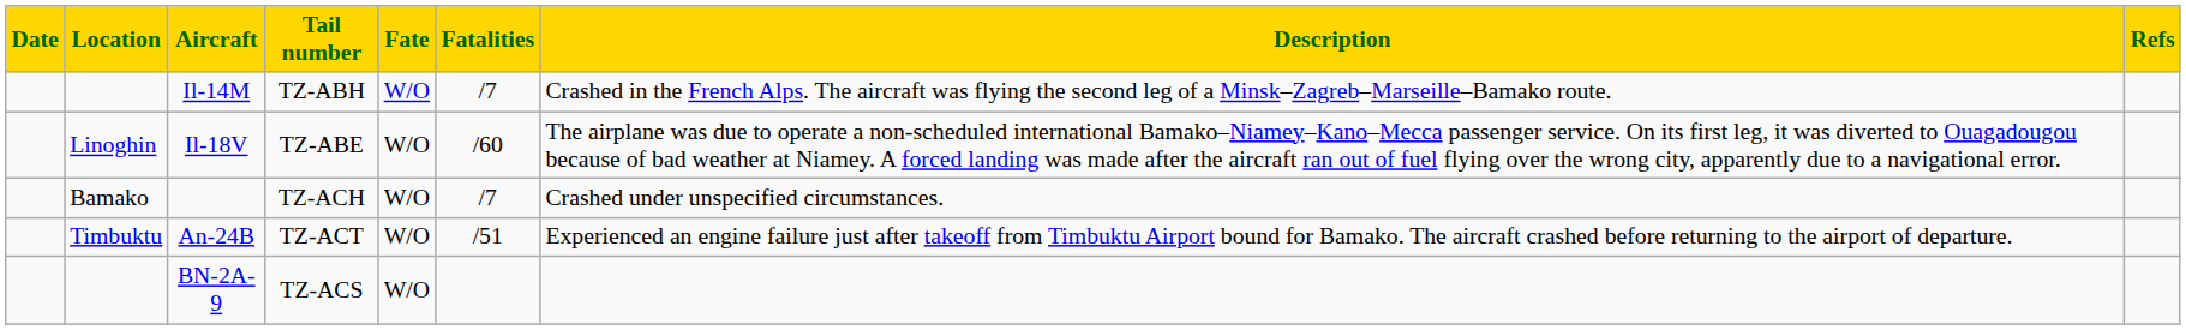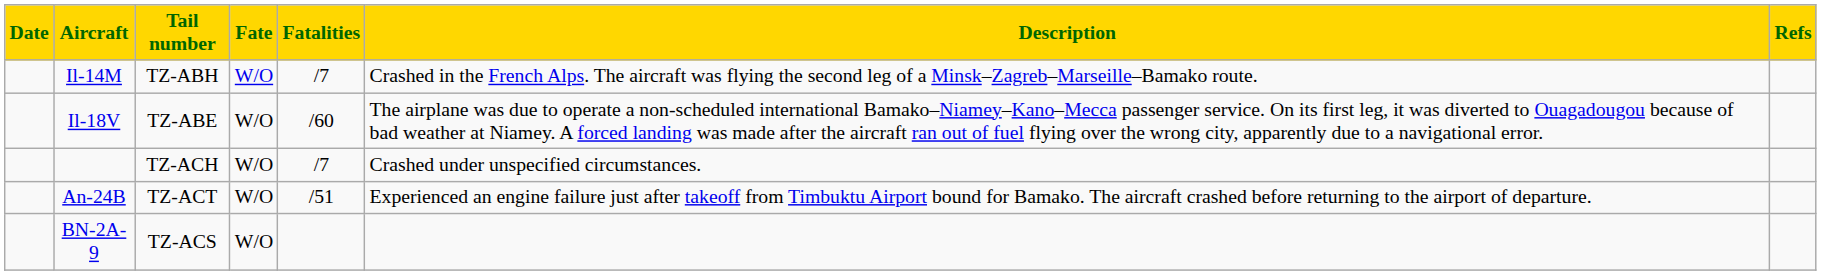- column: Location | Linoghin | Bamako | Timbuktu
